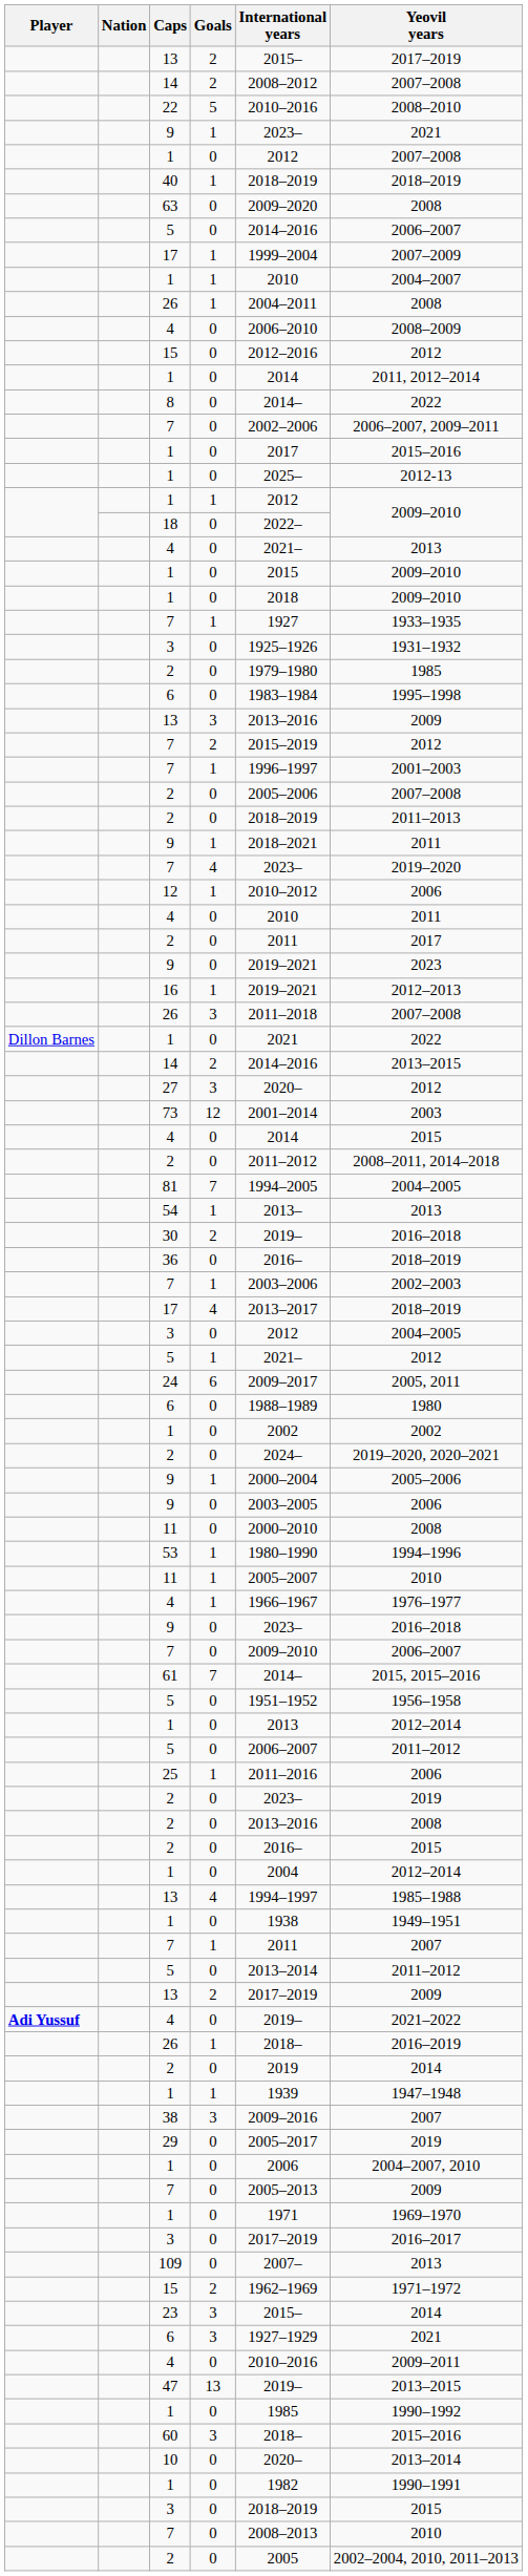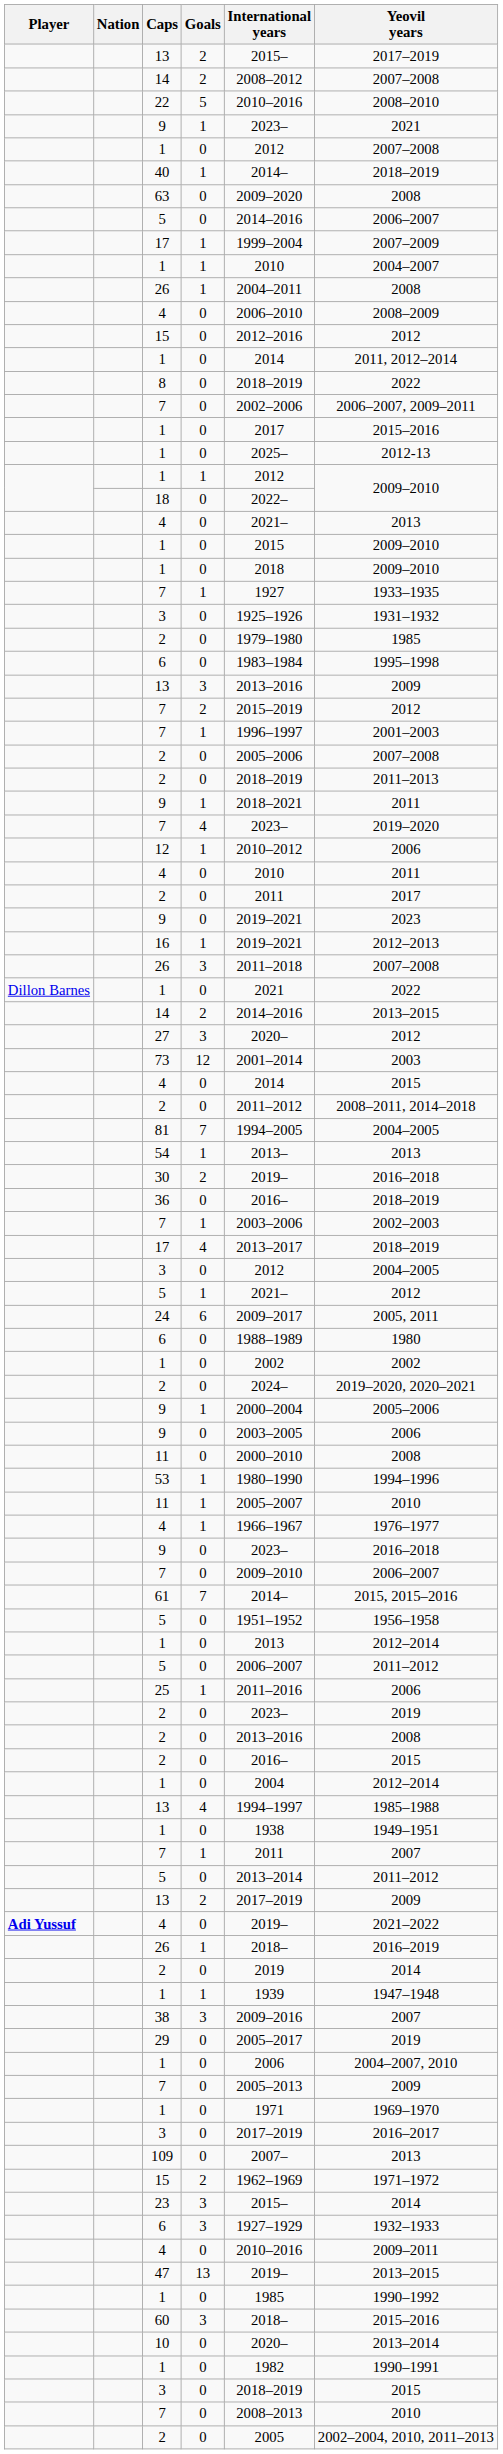40 | International years: 2018–2019 -> 2014–
8 | International years: 2014– -> 2018–2019
6 / 3 | Yeovil years: 2021 -> 1932–1933
